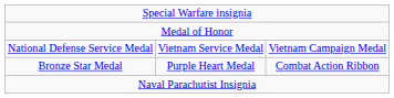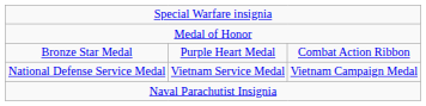rows swapped: Bronze Star Medal <-> National Defense Service Medal
